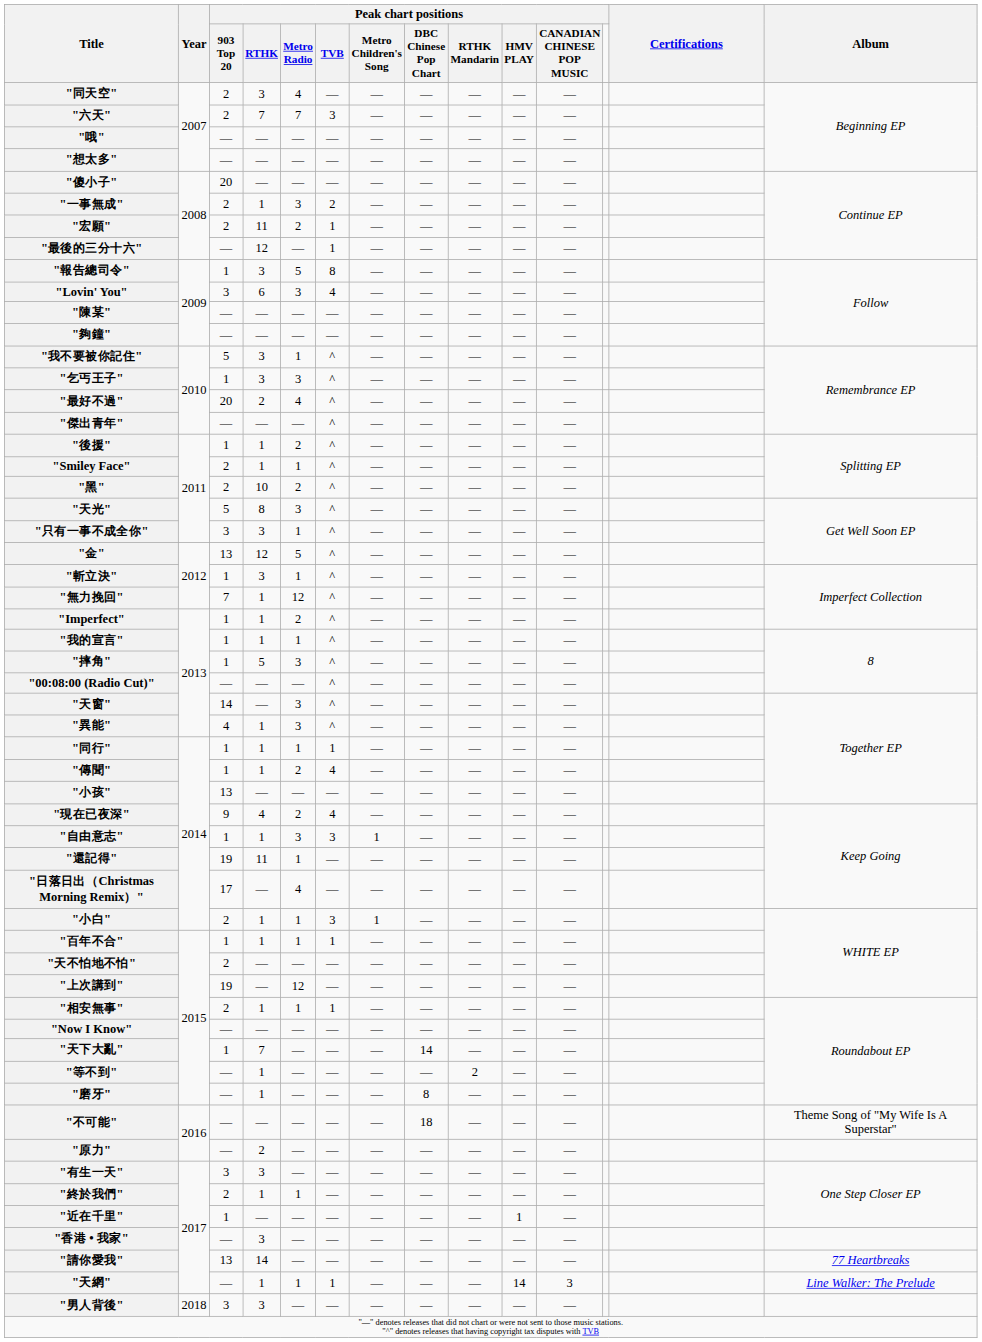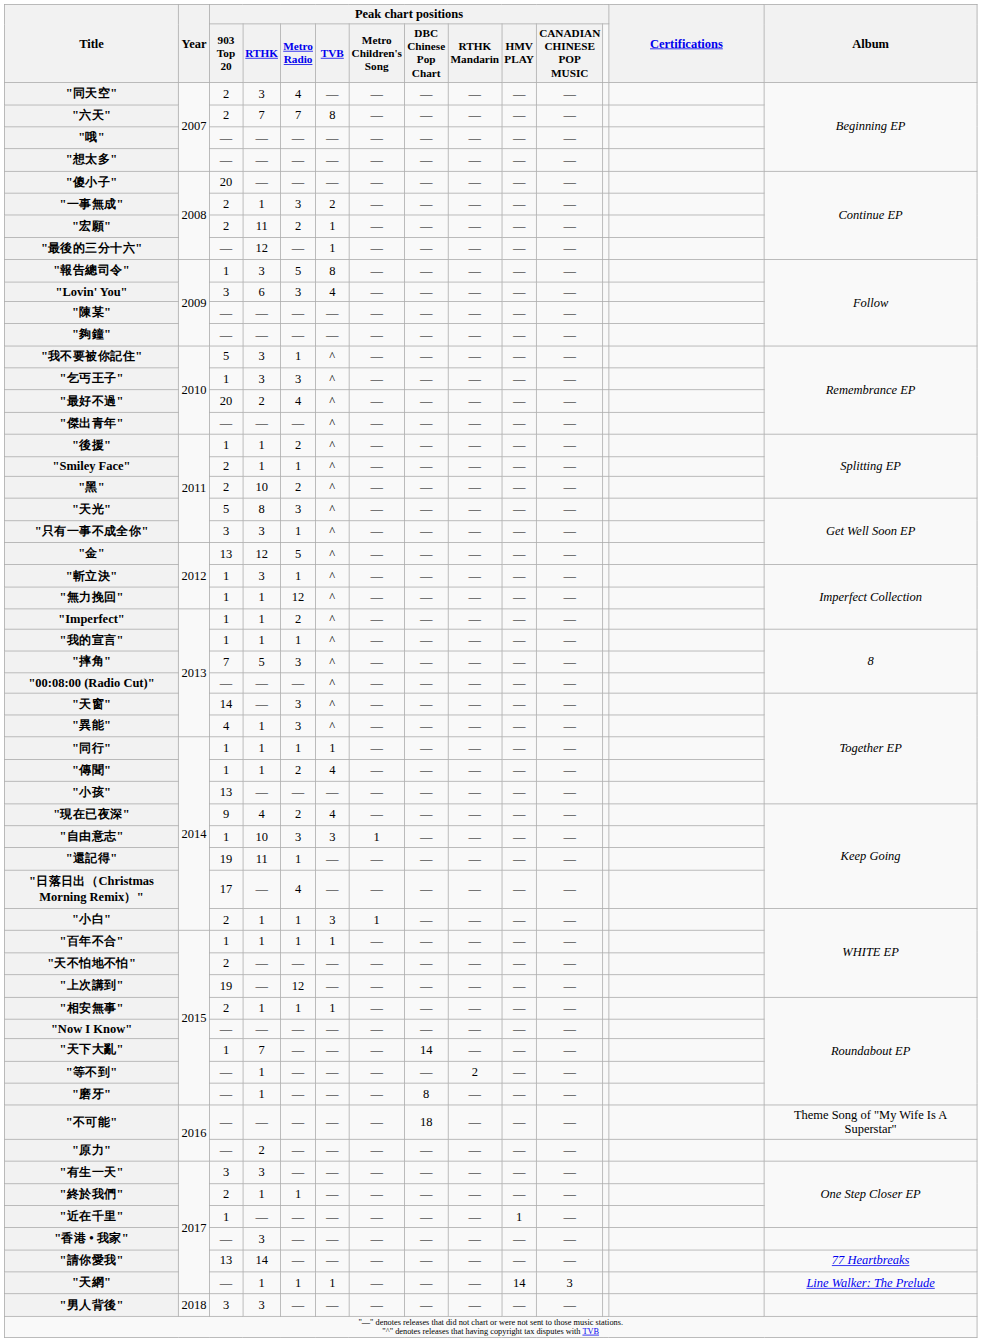"六天" | Peak chart positions / TVB: 3 -> 8
"無力挽回" | Peak chart positions / 903 Top 20: 7 -> 1
"摔角" | Peak chart positions / 903 Top 20: 1 -> 7
"自由意志" | Peak chart positions / RTHK: 1 -> 10
